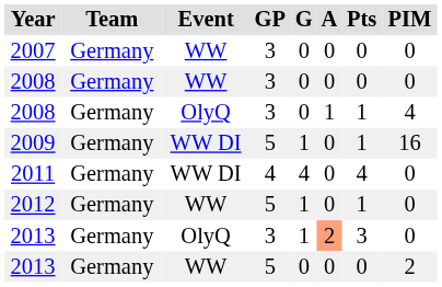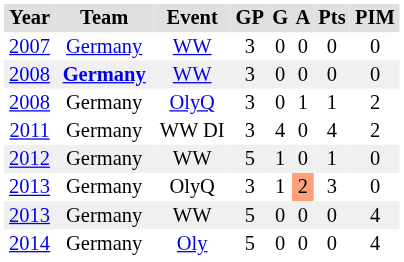2008 / WW | Team: normal -> bold
2008 / OlyQ | PIM: 4 -> 2
- row: 2009 | Germany | WW DI | 5 | 1 | 0 | 1 | 16
2011 | GP: 4 -> 3
2011 | PIM: 0 -> 2
2013 / WW | PIM: 2 -> 4
+ row: 2014 | Germany | Oly | 5 | 0 | 0 | 0 | 4
